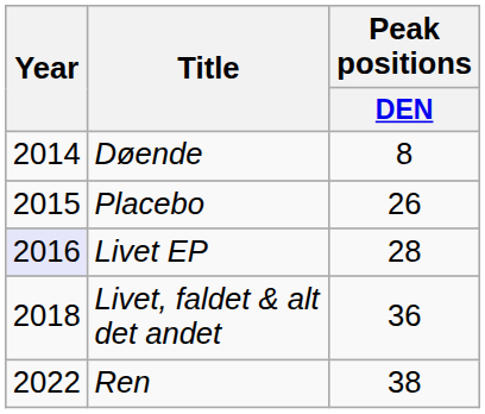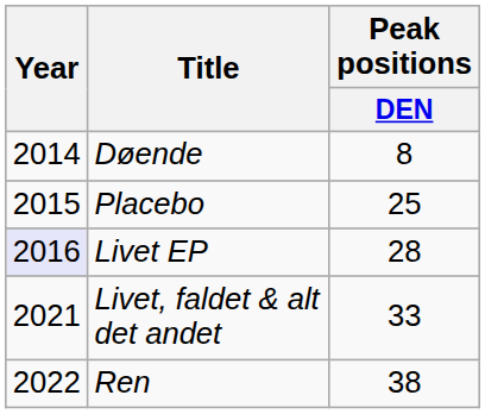Placebo | Peak positions / DEN: 26 -> 25
Livet, faldet & alt det andet | Year: 2018 -> 2021
Livet, faldet & alt det andet | Peak positions / DEN: 36 -> 33
